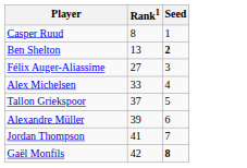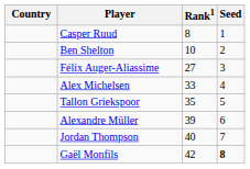+ column: Country
Ben Shelton | Rank1: 13 -> 10
Ben Shelton | Seed: bold -> normal
Tallon Griekspoor | Rank1: 37 -> 35
Jordan Thompson | Rank1: 41 -> 40
